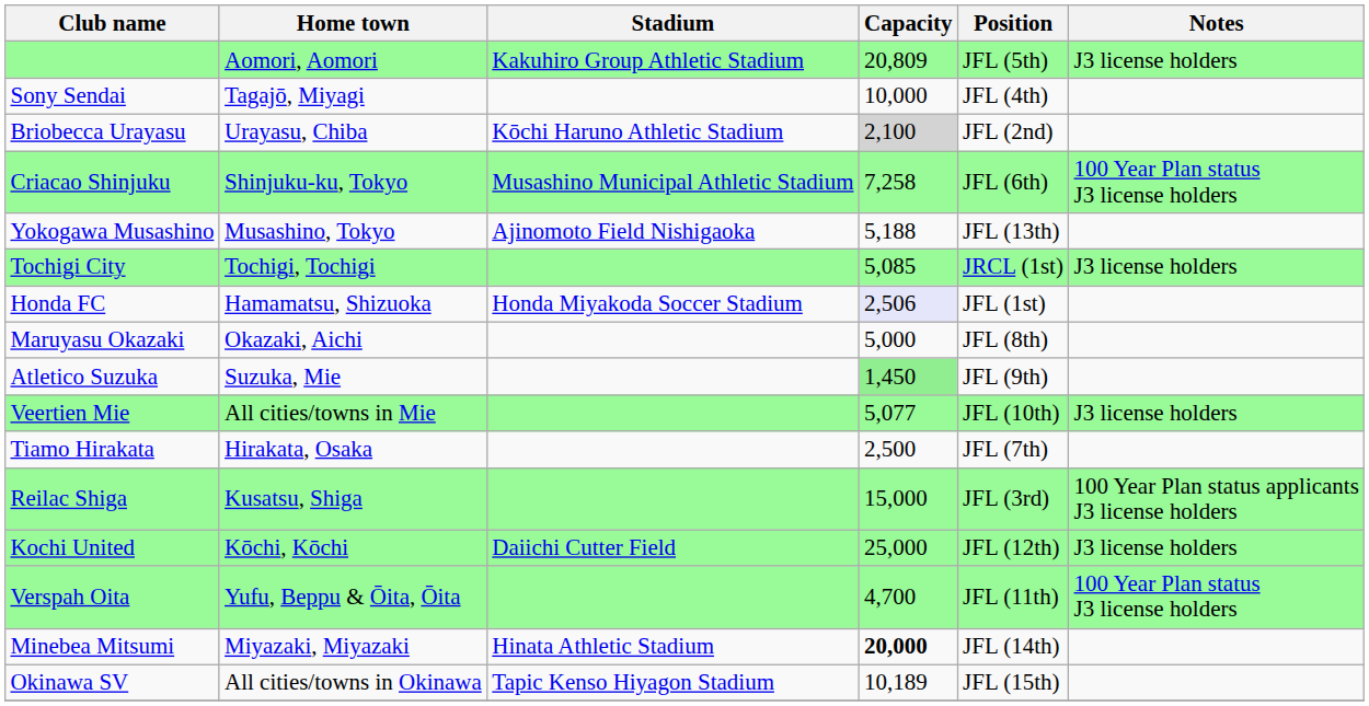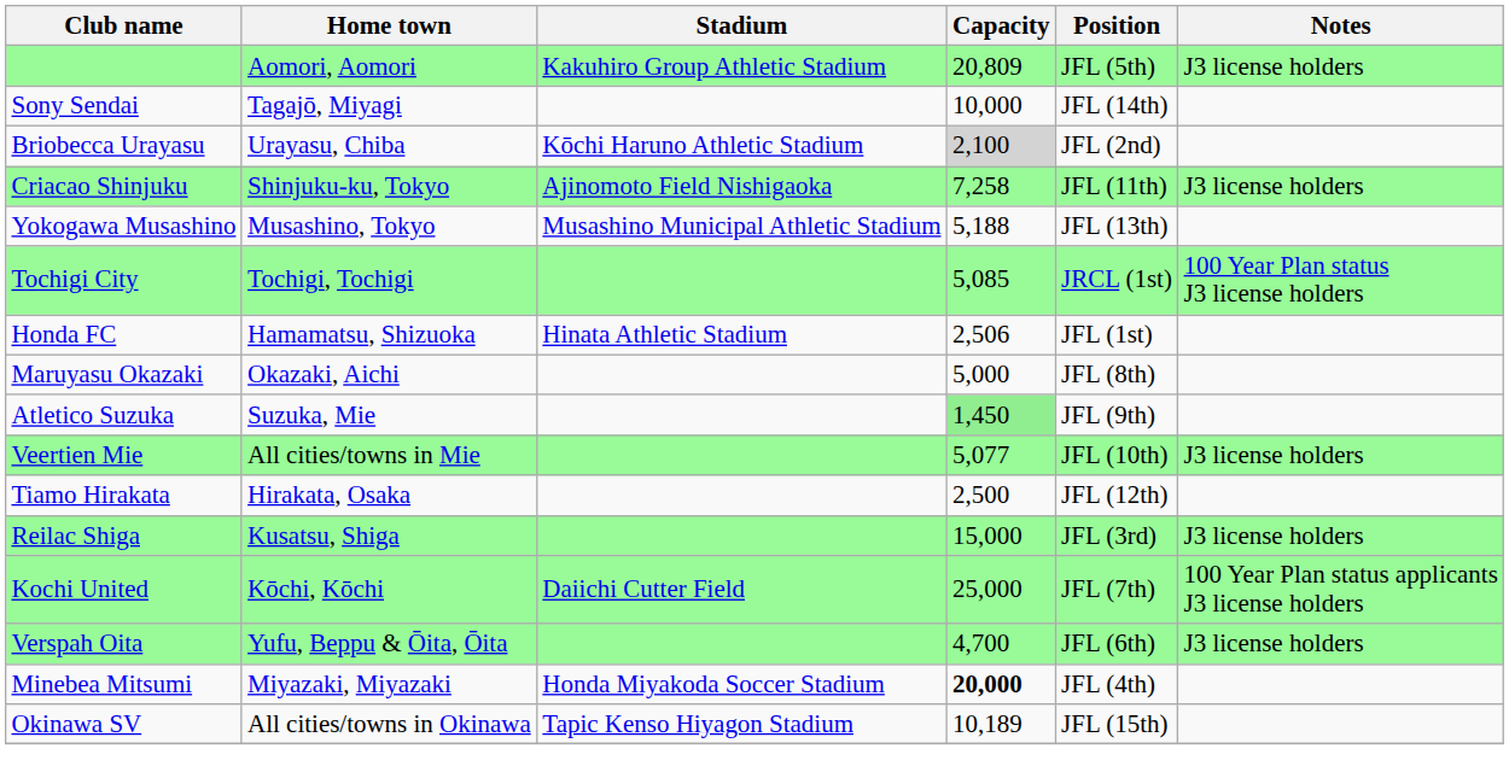Sony Sendai | Position: JFL (4th) -> JFL (14th)
Criacao Shinjuku | Stadium: Musashino Municipal Athletic Stadium -> Ajinomoto Field Nishigaoka
Criacao Shinjuku | Position: JFL (6th) -> JFL (11th)
Criacao Shinjuku | Notes: 100 Year Plan status J3 license holders -> J3 license holders
Yokogawa Musashino | Stadium: Ajinomoto Field Nishigaoka -> Musashino Municipal Athletic Stadium
Tochigi City | Notes: J3 license holders -> 100 Year Plan status J3 license holders
Honda FC | Stadium: Honda Miyakoda Soccer Stadium -> Hinata Athletic Stadium
Honda FC | Capacity: lavender background -> no background
Tiamo Hirakata | Position: JFL (7th) -> JFL (12th)
Reilac Shiga | Notes: 100 Year Plan status applicants J3 license holders -> J3 license holders
Kochi United | Position: JFL (12th) -> JFL (7th)
Kochi United | Notes: J3 license holders -> 100 Year Plan status applicants J3 license holders
Verspah Oita | Position: JFL (11th) -> JFL (6th)
Verspah Oita | Notes: 100 Year Plan status J3 license holders -> J3 license holders
Minebea Mitsumi | Stadium: Hinata Athletic Stadium -> Honda Miyakoda Soccer Stadium
Minebea Mitsumi | Position: JFL (14th) -> JFL (4th)
